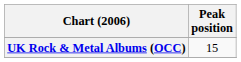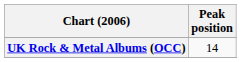UK Rock & Metal Albums (OCC) | Peak position: 15 -> 14
